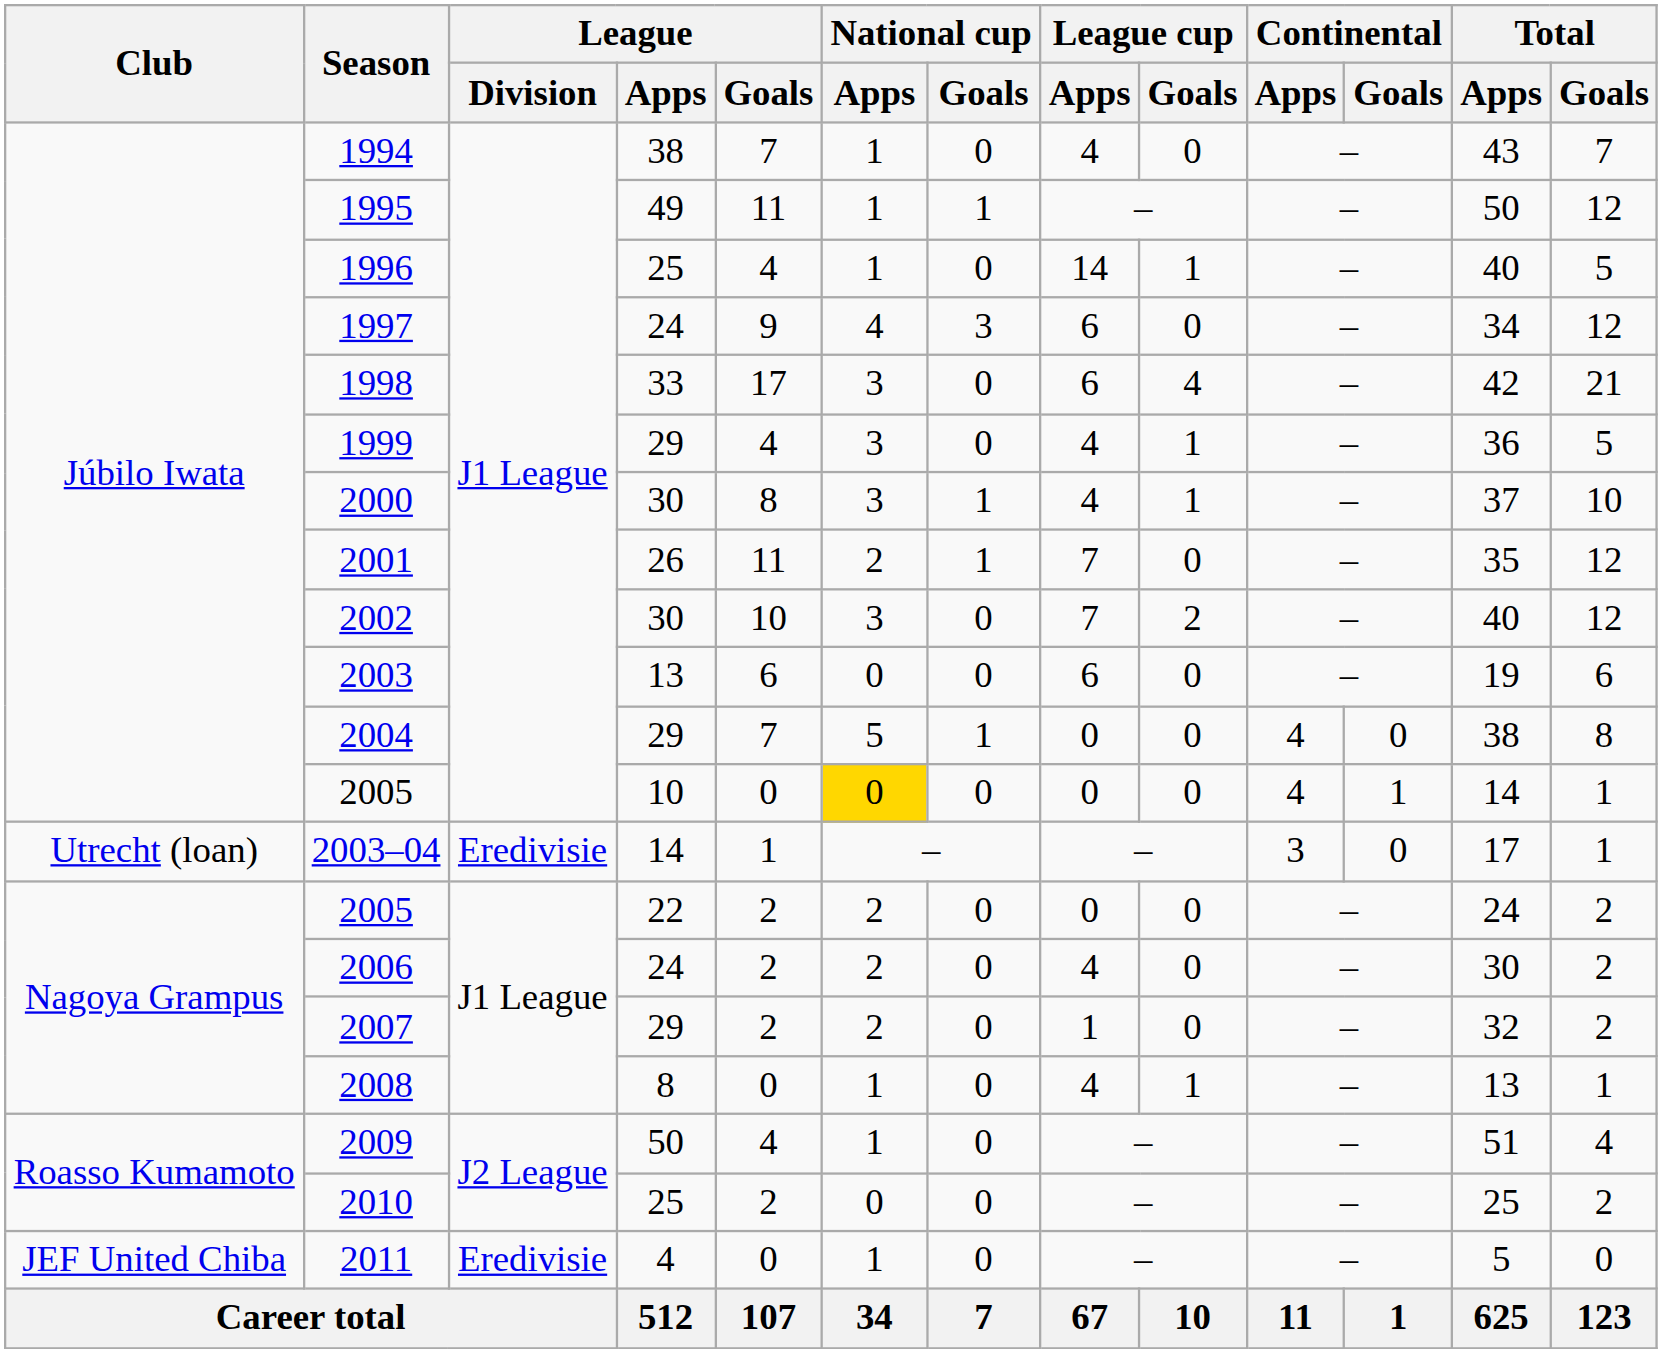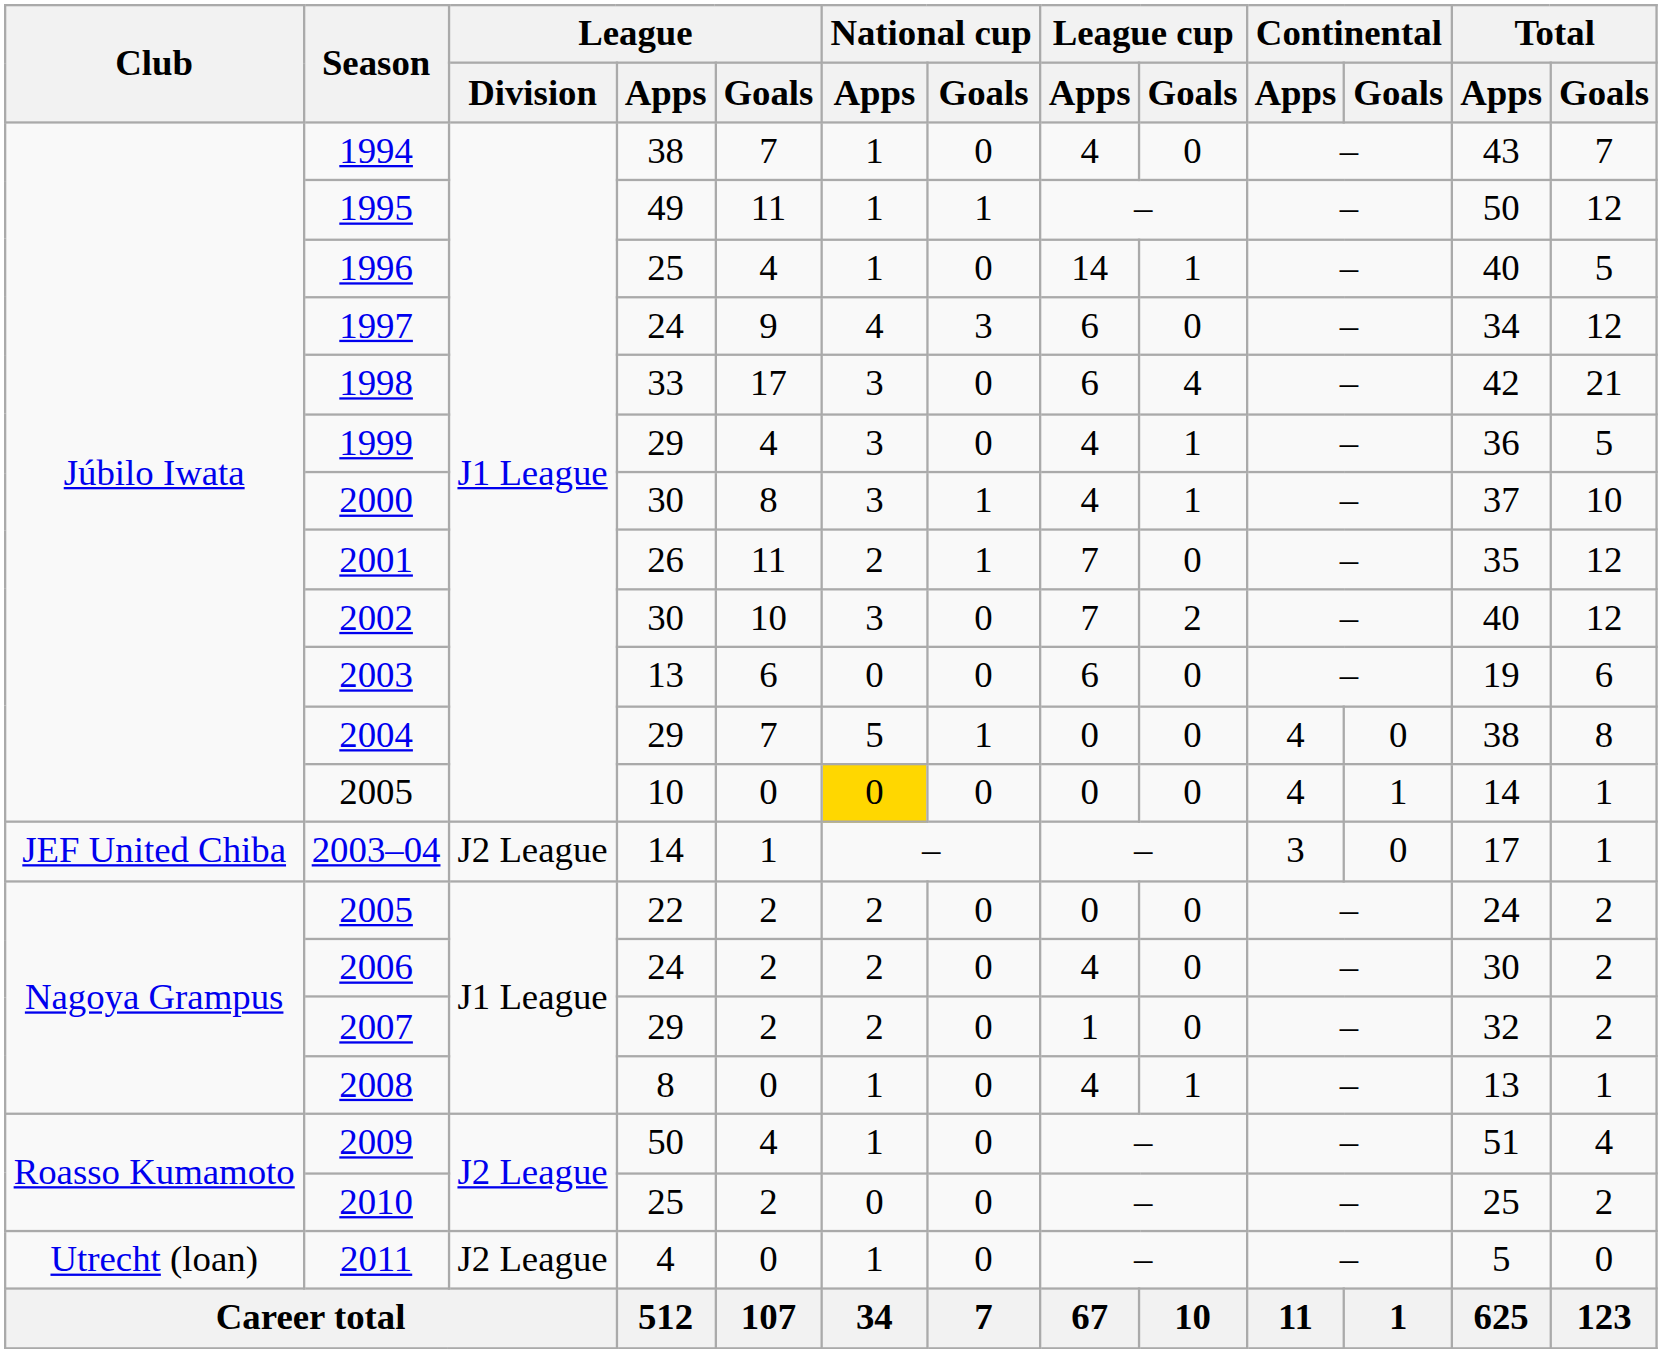2003–04 | Club: Utrecht (loan) -> JEF United Chiba
2003–04 | League / Division: Eredivisie -> J2 League
2011 | Club: JEF United Chiba -> Utrecht (loan)
2011 | League / Division: Eredivisie -> J2 League
